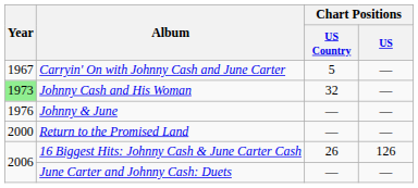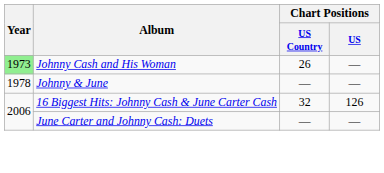- row: 1967 | Carryin' On with Johnny Cash and June Carter | 5 | —
Johnny Cash and His Woman | Chart Positions / US Country: 32 -> 26
Johnny & June | Year: 1976 -> 1978
- row: 2000 | Return to the Promised Land | — | —
16 Biggest Hits: Johnny Cash & June Carter Cash | Chart Positions / US Country: 26 -> 32
